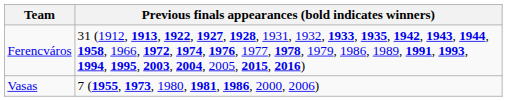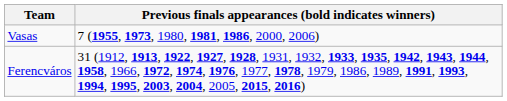rows swapped: Vasas <-> Ferencváros
